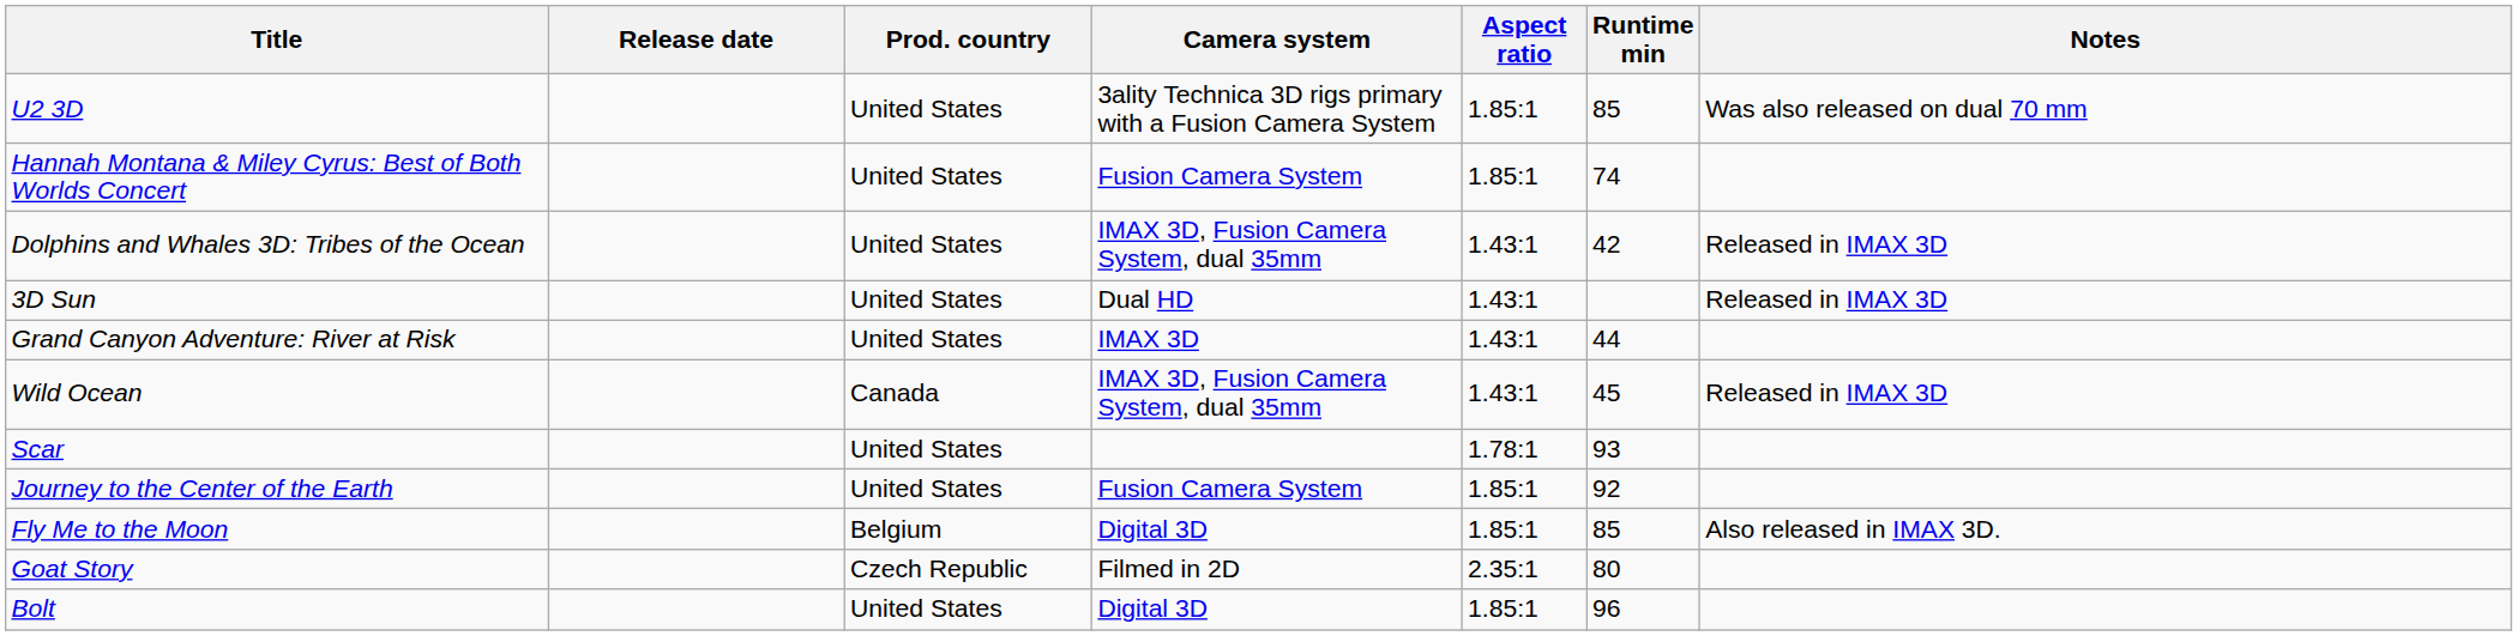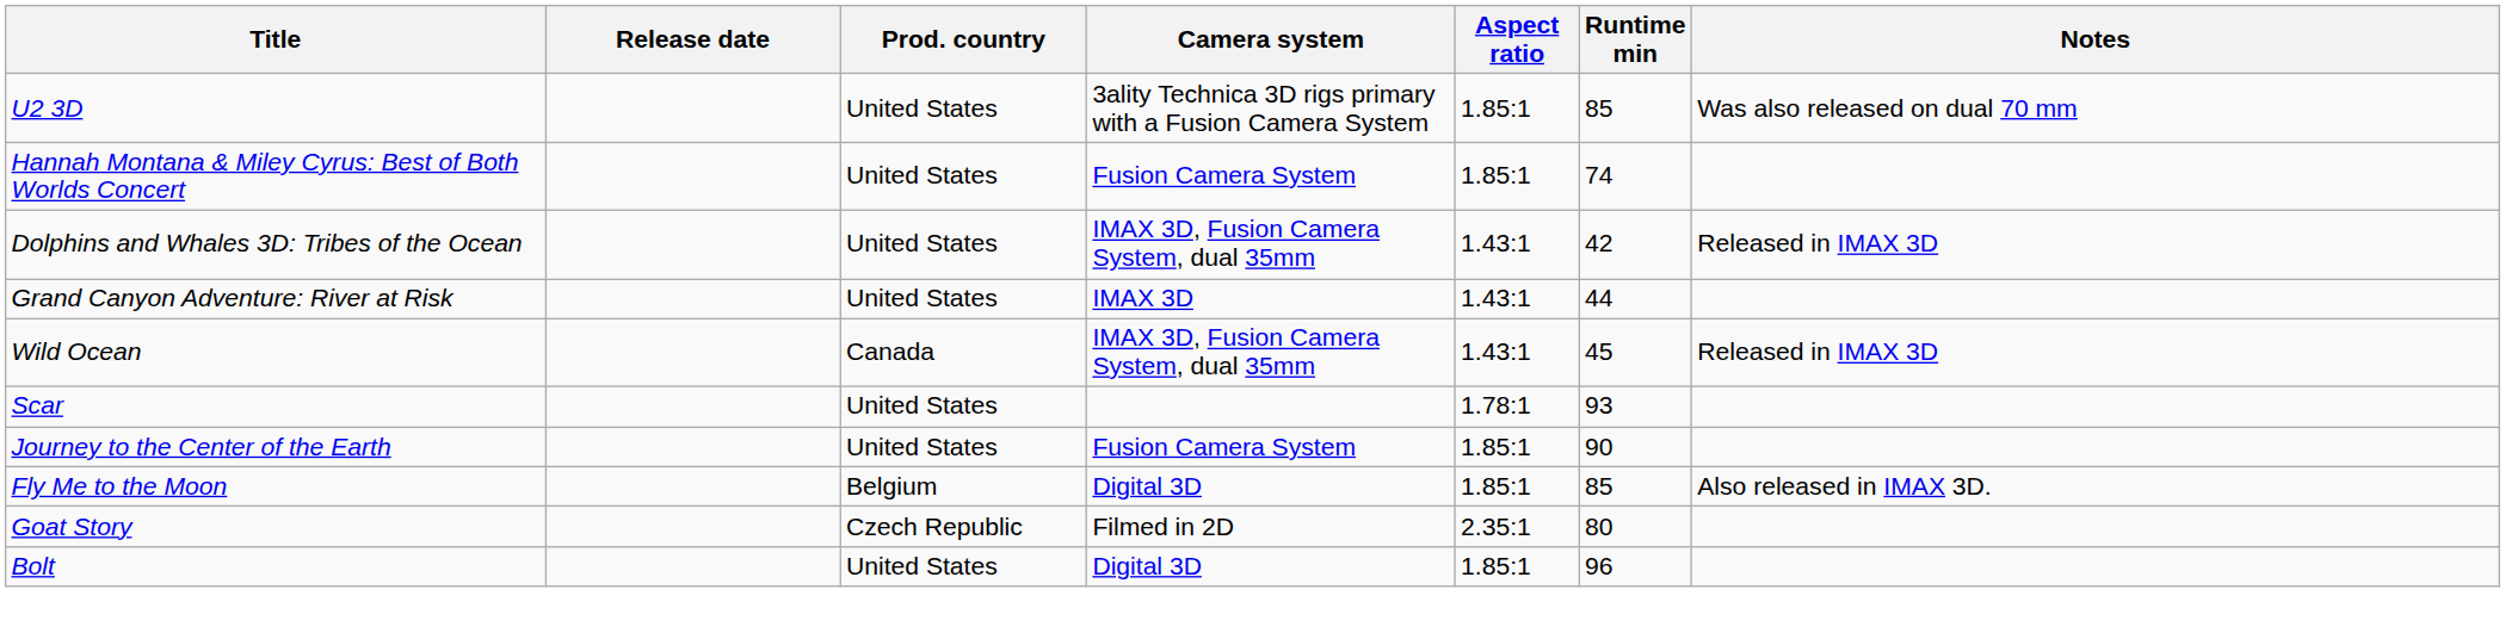- row: 3D Sun | United States | Dual HD | 1.43:1 | Released in IMAX 3D
Journey to the Center of the Earth | Runtime min: 92 -> 90
